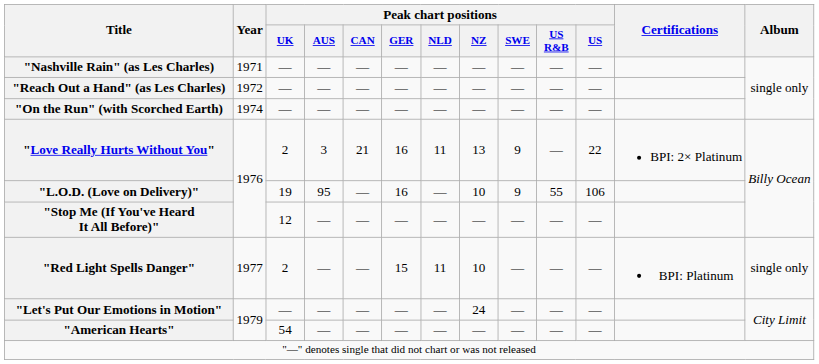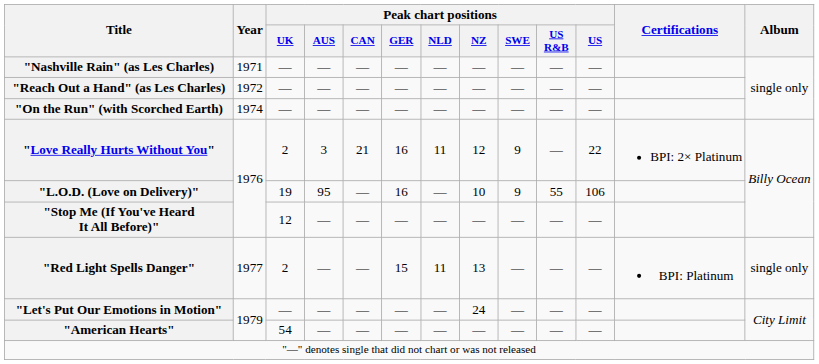"Love Really Hurts Without You" | Peak chart positions / NZ: 13 -> 12
"Red Light Spells Danger" | Peak chart positions / NZ: 10 -> 13
